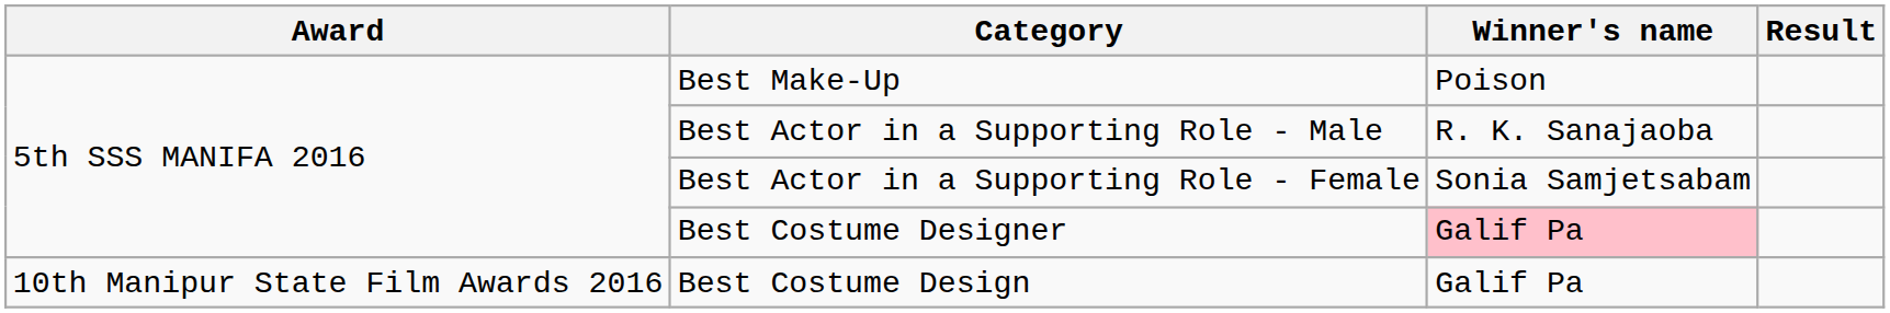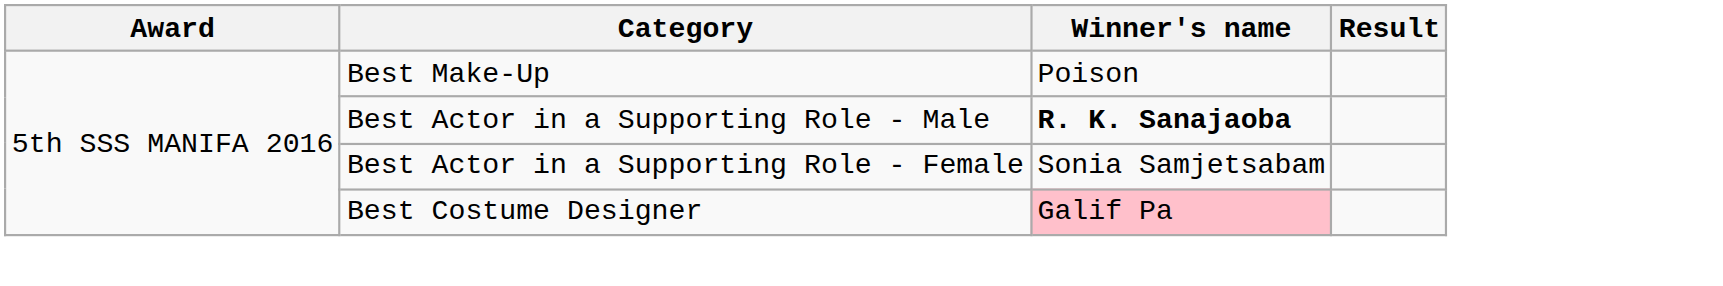Best Actor in a Supporting Role - Male | Winner's name: normal -> bold
- row: 10th Manipur State Film Awards 2016 | Best Costume Design | Galif Pa
